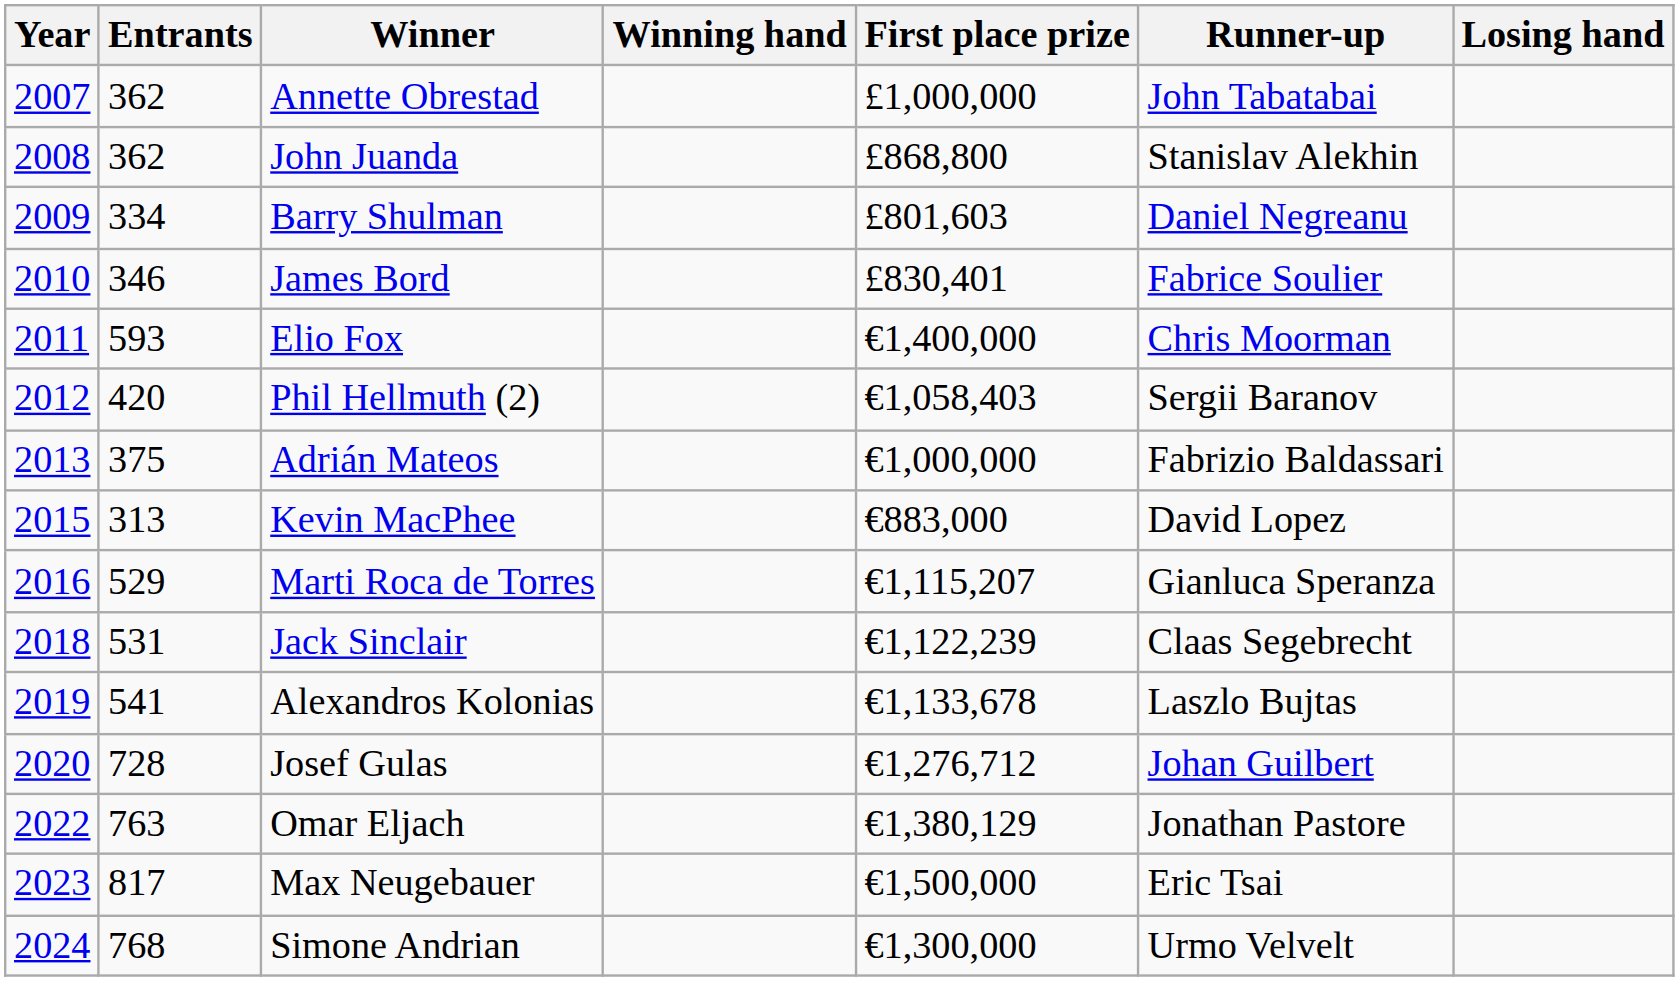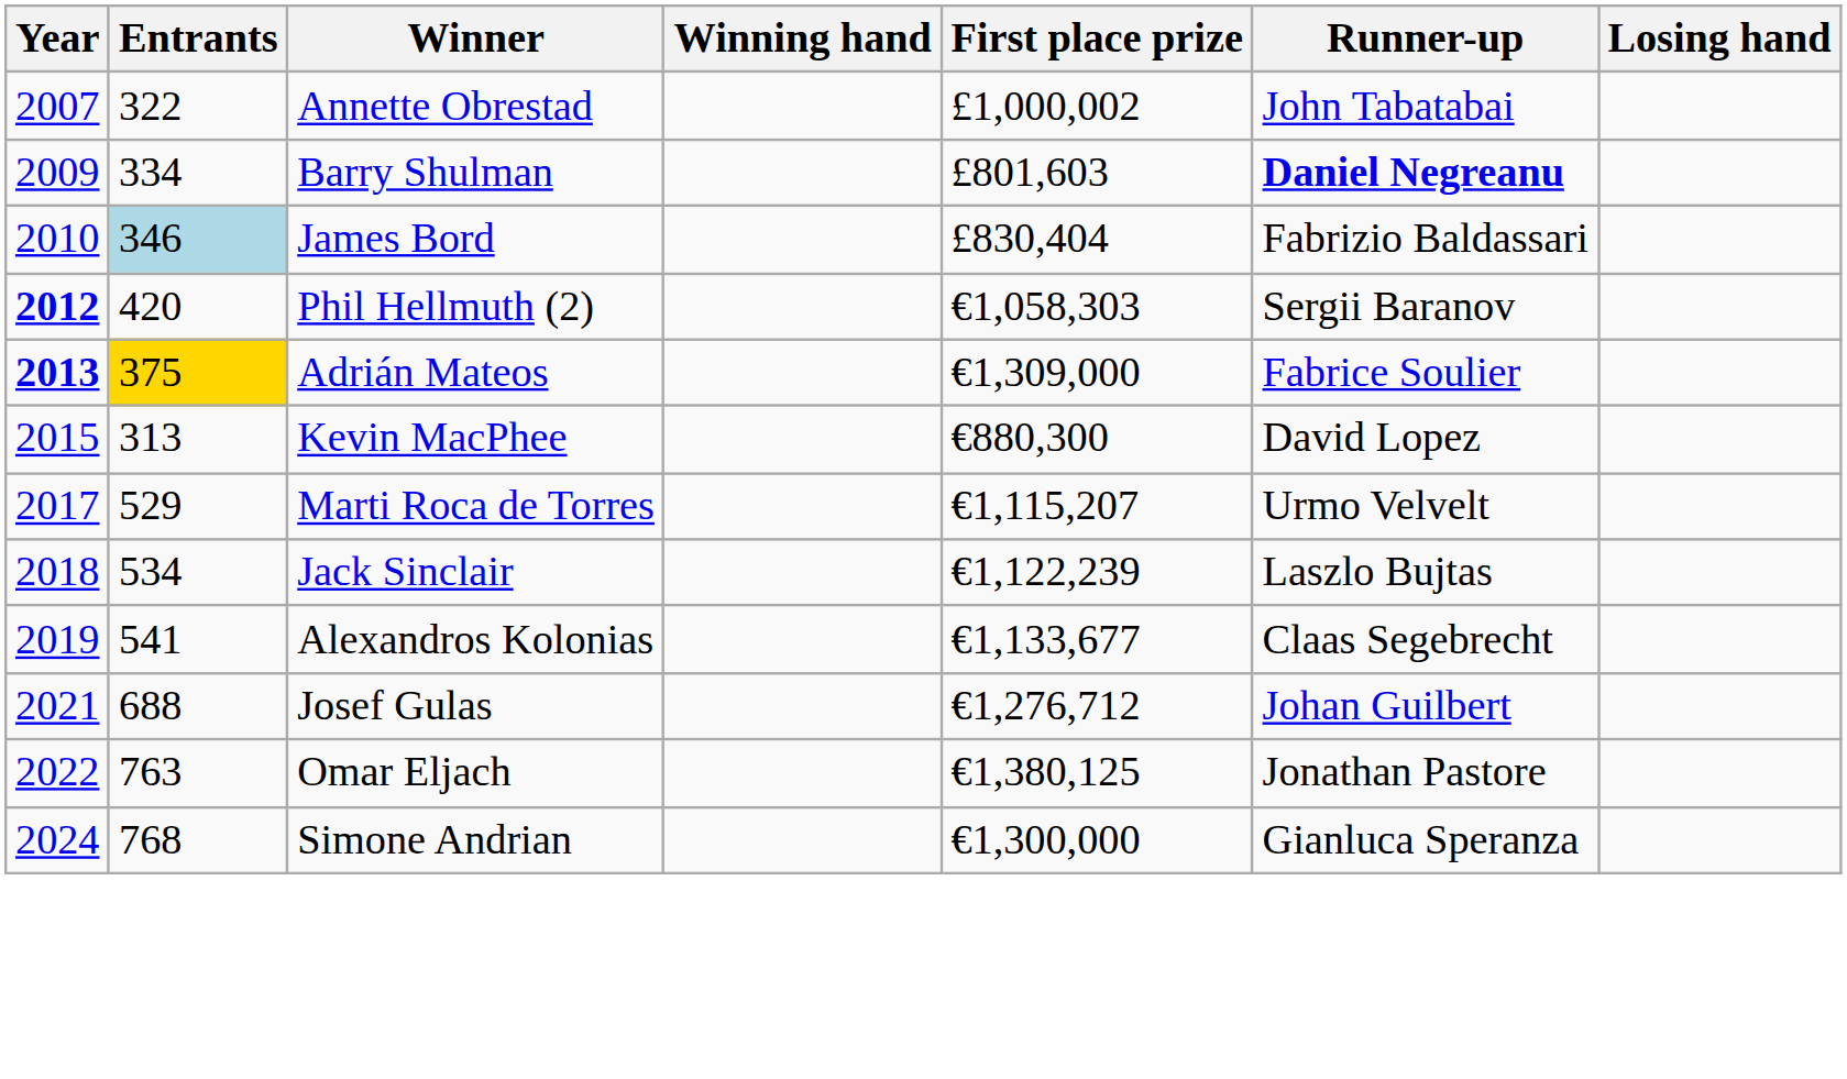Annette Obrestad | Entrants: 362 -> 322
Annette Obrestad | First place prize: £1,000,000 -> £1,000,002
- row: 2008 | 362 | John Juanda | £868,800 | Stanislav Alekhin
Barry Shulman | Runner-up: normal -> bold
James Bord | Entrants: no background -> lightblue background
James Bord | First place prize: £830,401 -> £830,404
James Bord | Runner-up: Fabrice Soulier -> Fabrizio Baldassari
- row: 2011 | 593 | Elio Fox | €1,400,000 | Chris Moorman
Phil Hellmuth (2) | Year: normal -> bold
Phil Hellmuth (2) | First place prize: €1,058,403 -> €1,058,303
Adrián Mateos | Year: normal -> bold
Adrián Mateos | Entrants: no background -> gold background
Adrián Mateos | First place prize: €1,000,000 -> €1,309,000
Adrián Mateos | Runner-up: Fabrizio Baldassari -> Fabrice Soulier
Kevin MacPhee | First place prize: €883,000 -> €880,300
Marti Roca de Torres | Year: 2016 -> 2017
Marti Roca de Torres | Runner-up: Gianluca Speranza -> Urmo Velvelt
Jack Sinclair | Entrants: 531 -> 534
Jack Sinclair | Runner-up: Claas Segebrecht -> Laszlo Bujtas
Alexandros Kolonias | First place prize: €1,133,678 -> €1,133,677
Alexandros Kolonias | Runner-up: Laszlo Bujtas -> Claas Segebrecht
Josef Gulas | Year: 2020 -> 2021
Josef Gulas | Entrants: 728 -> 688
Omar Eljach | First place prize: €1,380,129 -> €1,380,125
- row: 2023 | 817 | Max Neugebauer | €1,500,000 | Eric Tsai
Simone Andrian | Runner-up: Urmo Velvelt -> Gianluca Speranza
